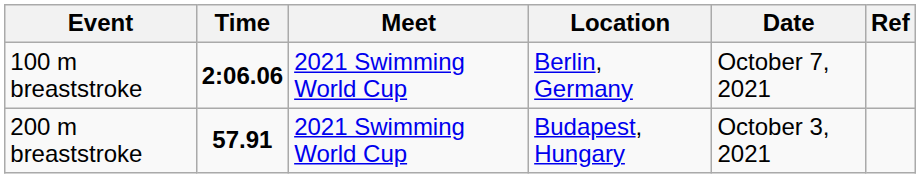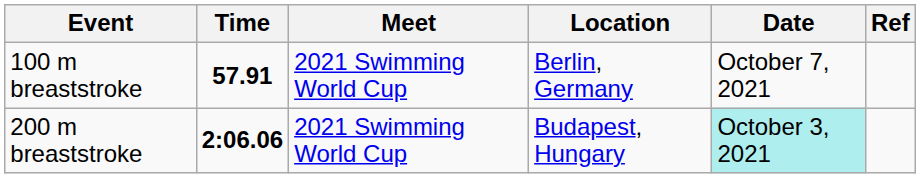100 m breaststroke | Time: 2:06.06 -> 57.91
200 m breaststroke | Time: 57.91 -> 2:06.06
200 m breaststroke | Date: no background -> paleturquoise background
